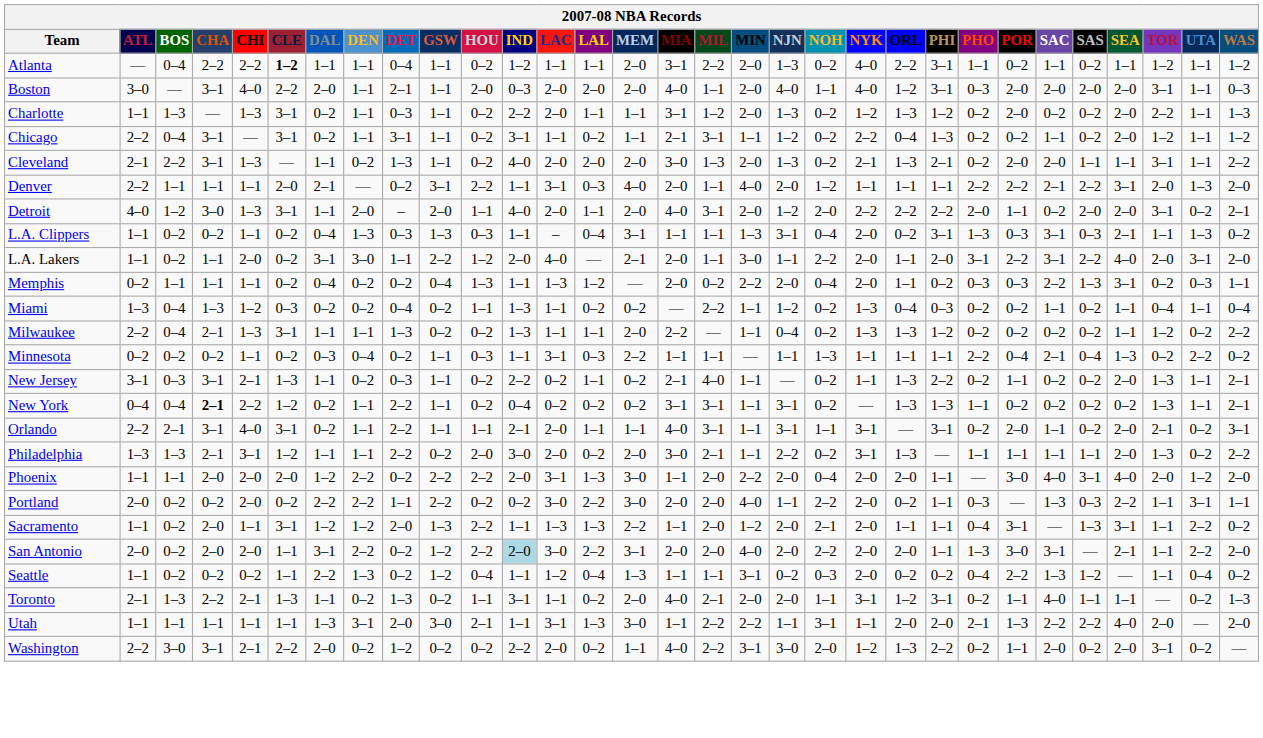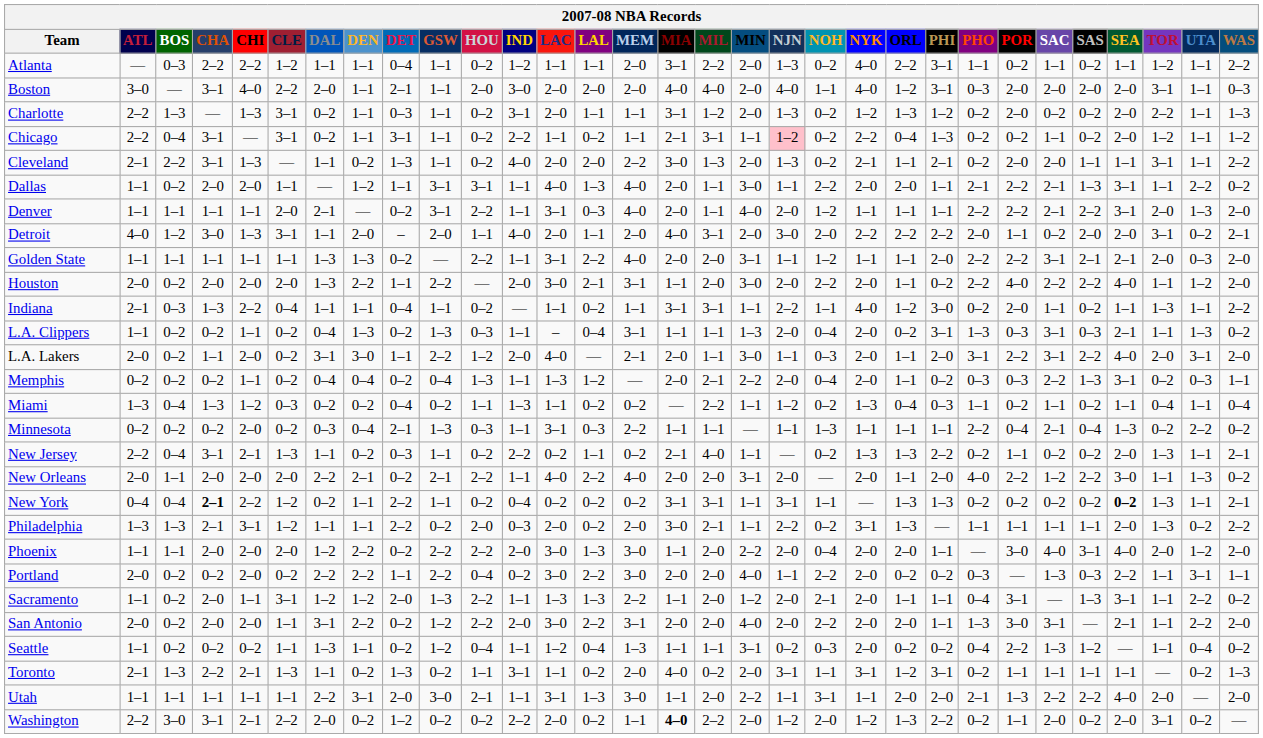Atlanta | BOS: 0–4 -> 0–3
Atlanta | CLE: bold -> normal
Atlanta | WAS: 1–2 -> 2–2
Boston | IND: 0–3 -> 3–0
Boston | MIL: 1–1 -> 4–0
Charlotte | ATL: 1–1 -> 2–2
Charlotte | IND: 2–2 -> 3–1
Chicago | IND: 3–1 -> 2–2
Chicago | NJN: no background -> pink background
Cleveland | MEM: 2–0 -> 2–2
Cleveland | ORL: 1–3 -> 1–1
+ row: Dallas | 1–1 | 0–2 | 2–0 | 2–0 | 1–1 | — | 1–2 | 1–1 | 3–1 | 3–1 | 1–1 | 4–0 | 1–3 | 4–0 | 2–0 | 1–1 | 3–0 | 1–1 | 2–2 | 2–0 | 2–0 | 1–1 | 2–1 | 2–2 | 2–1 | 1–3 | 3–1 | 1–1 | 2–2 | 0–2
Denver | ATL: 2–2 -> 1–1
Detroit | NJN: 1–2 -> 3–0
+ row: Golden State | 1–1 | 1–1 | 1–1 | 1–1 | 1–1 | 1–3 | 1–3 | 0–2 | — | 2–2 | 1–1 | 3–1 | 2–2 | 4–0 | 2–0 | 2–0 | 3–1 | 1–1 | 1–2 | 1–1 | 1–1 | 2–0 | 2–2 | 2–2 | 3–1 | 2–1 | 2–1 | 2–0 | 0–3 | 2–0
+ row: Houston | 2–0 | 0–2 | 2–0 | 2–0 | 2–0 | 1–3 | 2–2 | 1–1 | 2–2 | — | 2–0 | 3–0 | 2–1 | 3–1 | 1–1 | 2–0 | 3–0 | 2–0 | 2–2 | 2–0 | 1–1 | 0–2 | 2–2 | 4–0 | 2–2 | 2–2 | 4–0 | 1–1 | 1–2 | 2–0
+ row: Indiana | 2–1 | 0–3 | 1–3 | 2–2 | 0–4 | 1–1 | 1–1 | 0–4 | 1–1 | 0–2 | — | 1–1 | 0–2 | 1–1 | 3–1 | 3–1 | 1–1 | 2–2 | 1–1 | 4–0 | 1–2 | 3–0 | 0–2 | 2–0 | 1–1 | 0–2 | 1–1 | 1–3 | 1–1 | 2–2
L.A. Clippers | DET: 0–3 -> 0–2
L.A. Clippers | NJN: 3–1 -> 2–0
L.A. Lakers | ATL: 1–1 -> 2–0
L.A. Lakers | NOH: 2–2 -> 0–3
Memphis | BOS: 1–1 -> 0–2
Memphis | CHA: 1–1 -> 0–2
Memphis | DEN: 0–2 -> 0–4
Memphis | MIL: 0–2 -> 2–1
Miami | PHO: 0–2 -> 1–1
- row: Milwaukee | 2–2 | 0–4 | 2–1 | 1–3 | 3–1 | 1–1 | 1–1 | 1–3 | 0–2 | 0–2 | 1–3 | 1–1 | 1–1 | 2–0 | 2–2 | — | 1–1 | 0–4 | 0–2 | 1–3 | 1–3 | 1–2 | 0–2 | 0–2 | 0–2 | 0–2 | 1–1 | 1–2 | 0–2 | 2–2
Minnesota | CHI: 1–1 -> 2–0
Minnesota | DET: 0–2 -> 2–1
Minnesota | GSW: 1–1 -> 1–3
New Jersey | ATL: 3–1 -> 2–2
New Jersey | BOS: 0–3 -> 0–4
New Jersey | NYK: 1–1 -> 1–3
+ row: New Orleans | 2–0 | 1–1 | 2–0 | 2–0 | 2–0 | 2–2 | 2–1 | 0–2 | 2–1 | 2–2 | 1–1 | 4–0 | 2–2 | 4–0 | 2–0 | 2–0 | 3–1 | 2–0 | — | 2–0 | 1–1 | 2–0 | 4–0 | 2–2 | 1–2 | 2–2 | 3–0 | 1–1 | 1–3 | 0–2
New York | NOH: 0–2 -> 1–1
New York | PHO: 1–1 -> 0–2
New York | SEA: normal -> bold
- row: Orlando | 2–2 | 2–1 | 3–1 | 4–0 | 3–1 | 0–2 | 1–1 | 2–2 | 1–1 | 1–1 | 2–1 | 2–0 | 1–1 | 1–1 | 4–0 | 3–1 | 1–1 | 3–1 | 1–1 | 3–1 | — | 3–1 | 0–2 | 2–0 | 1–1 | 0–2 | 2–0 | 2–1 | 0–2 | 3–1
Philadelphia | IND: 3–0 -> 0–3
Phoenix | LAC: 3–1 -> 3–0
Portland | HOU: 0–2 -> 0–4
Portland | PHI: 1–1 -> 0–2
San Antonio | IND: lightblue background -> no background
Seattle | DAL: 2–2 -> 1–3
Seattle | DEN: 1–3 -> 1–1
Toronto | MIL: 2–1 -> 0–2
Toronto | NJN: 2–0 -> 3–1
Toronto | SAC: 4–0 -> 1–1
Utah | DAL: 1–3 -> 2–2
Utah | MIL: 2–2 -> 2–0
Washington | MIA: normal -> bold
Washington | MIN: 3–1 -> 2–0
Washington | NJN: 3–0 -> 1–2
